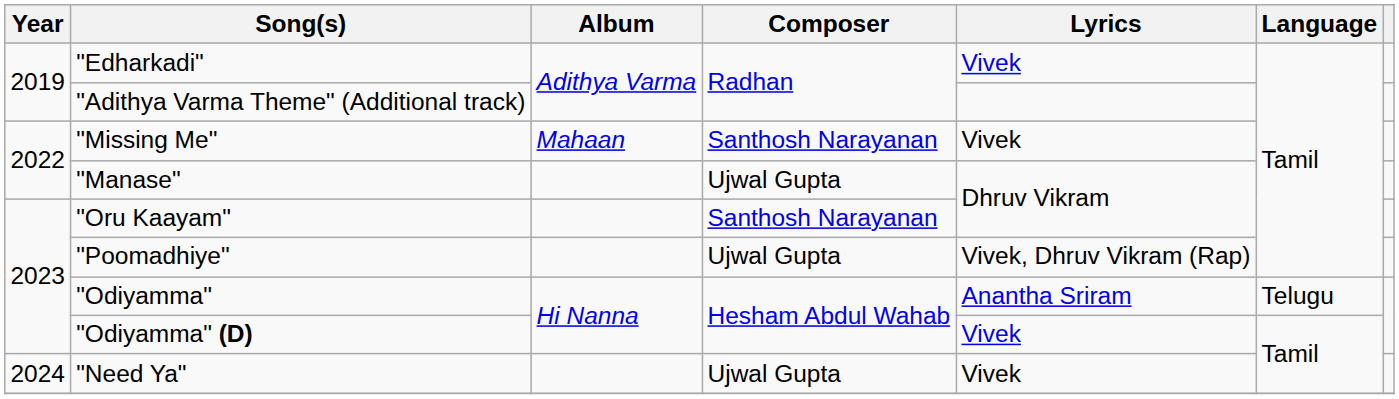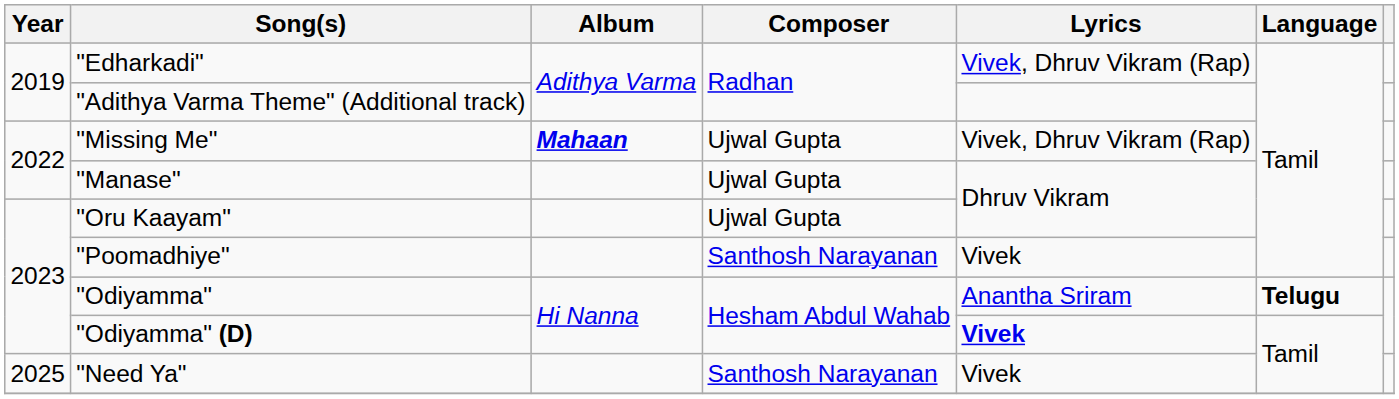"Edharkadi" | Lyrics: Vivek -> Vivek, Dhruv Vikram (Rap)
"Missing Me" | Album: normal -> bold
"Missing Me" | Composer: Santhosh Narayanan -> Ujwal Gupta
"Missing Me" | Lyrics: Vivek -> Vivek, Dhruv Vikram (Rap)
"Oru Kaayam" | Composer: Santhosh Narayanan -> Ujwal Gupta
"Poomadhiye" | Composer: Ujwal Gupta -> Santhosh Narayanan
"Poomadhiye" | Lyrics: Vivek, Dhruv Vikram (Rap) -> Vivek
"Odiyamma" | Language: normal -> bold
"Odiyamma" (D) | Lyrics: normal -> bold
"Need Ya" | Year: 2024 -> 2025
"Need Ya" | Composer: Ujwal Gupta -> Santhosh Narayanan
